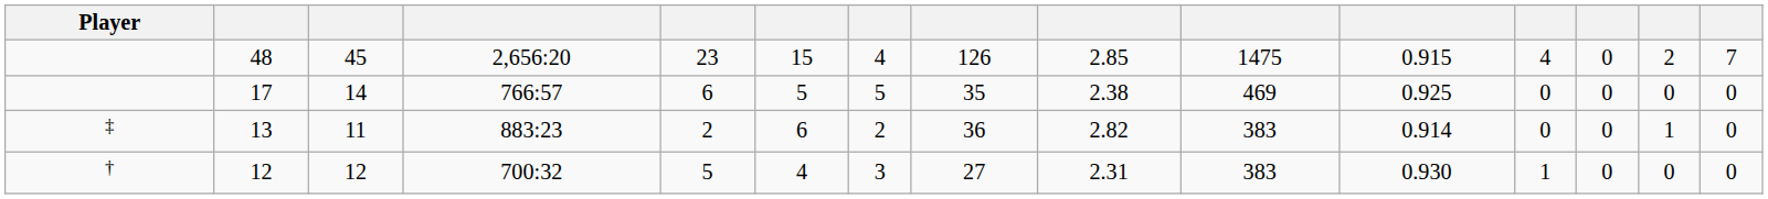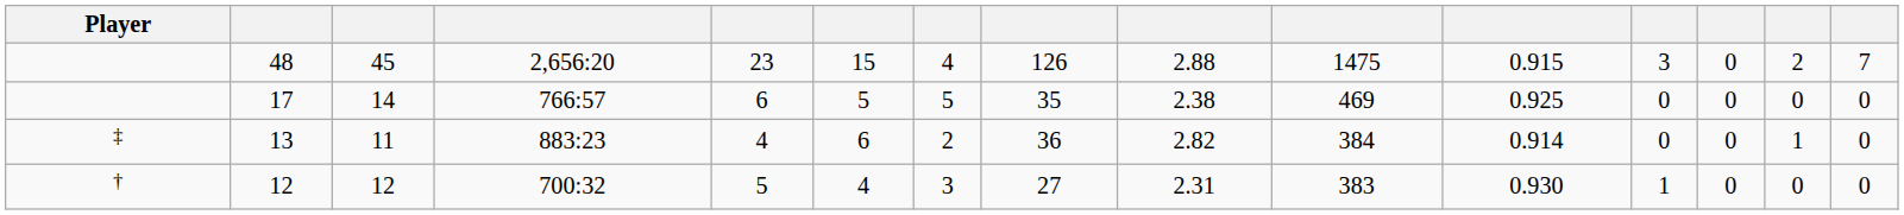48 | column 9: 2.85 -> 2.88
48 | column 12: 4 -> 3
13 | column 5: 2 -> 4
13 | column 10: 383 -> 384
